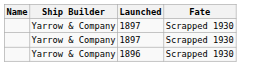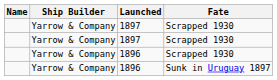+ row: Yarrow & Company | 1896 | Sunk in Uruguay 1897
